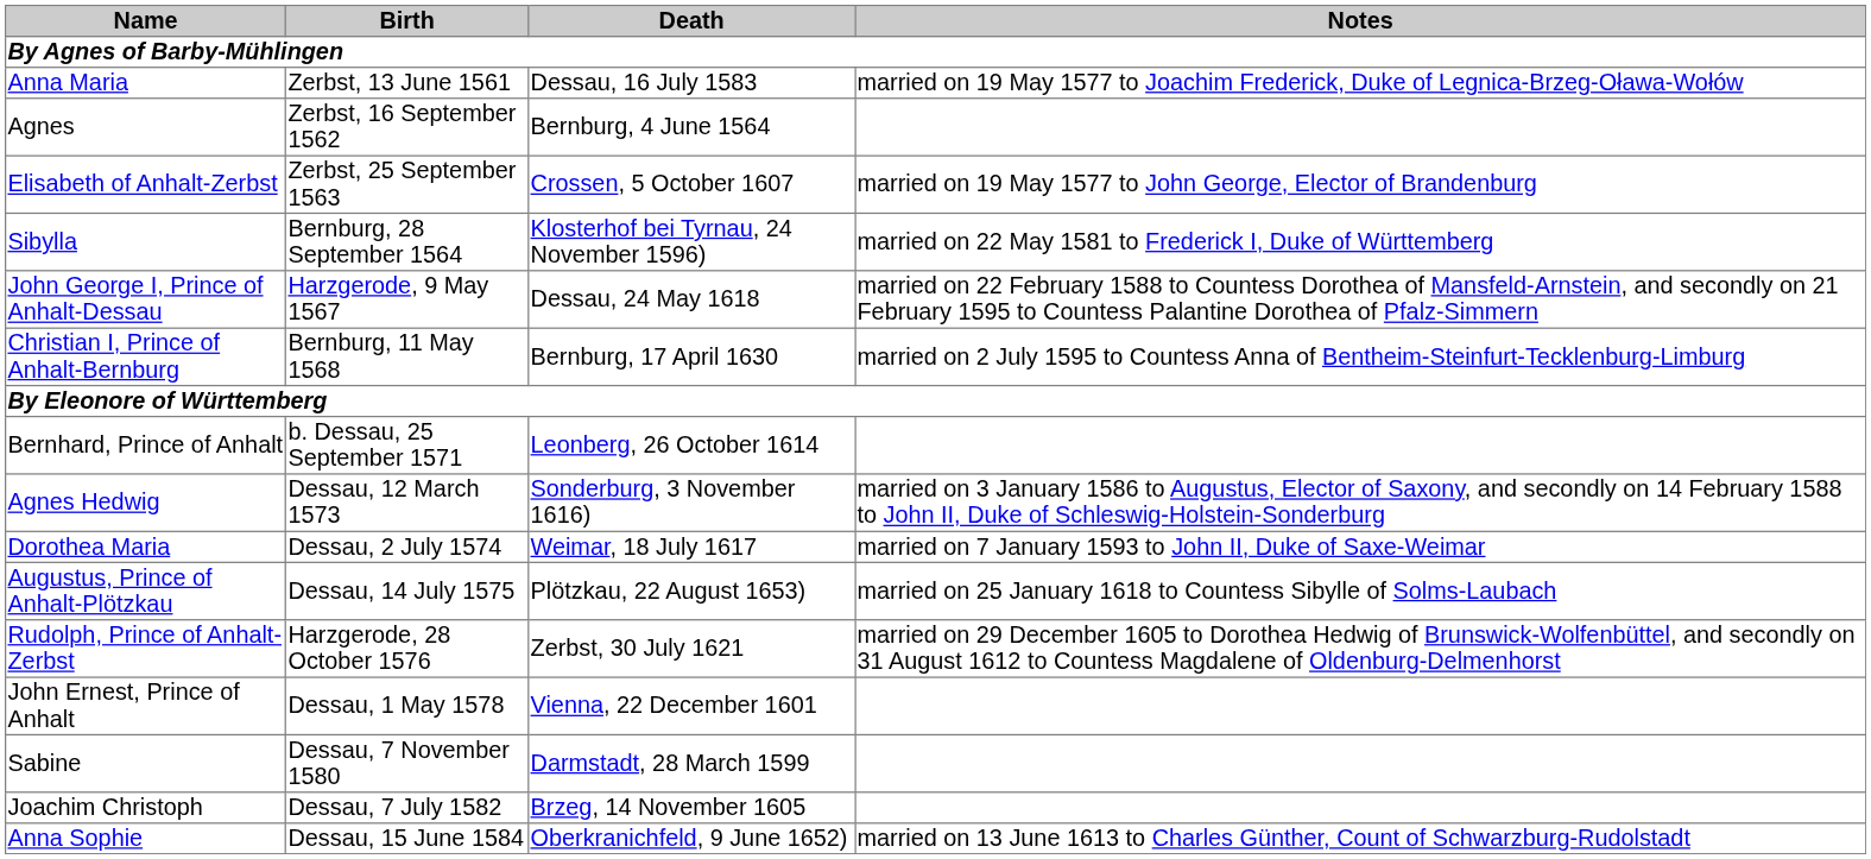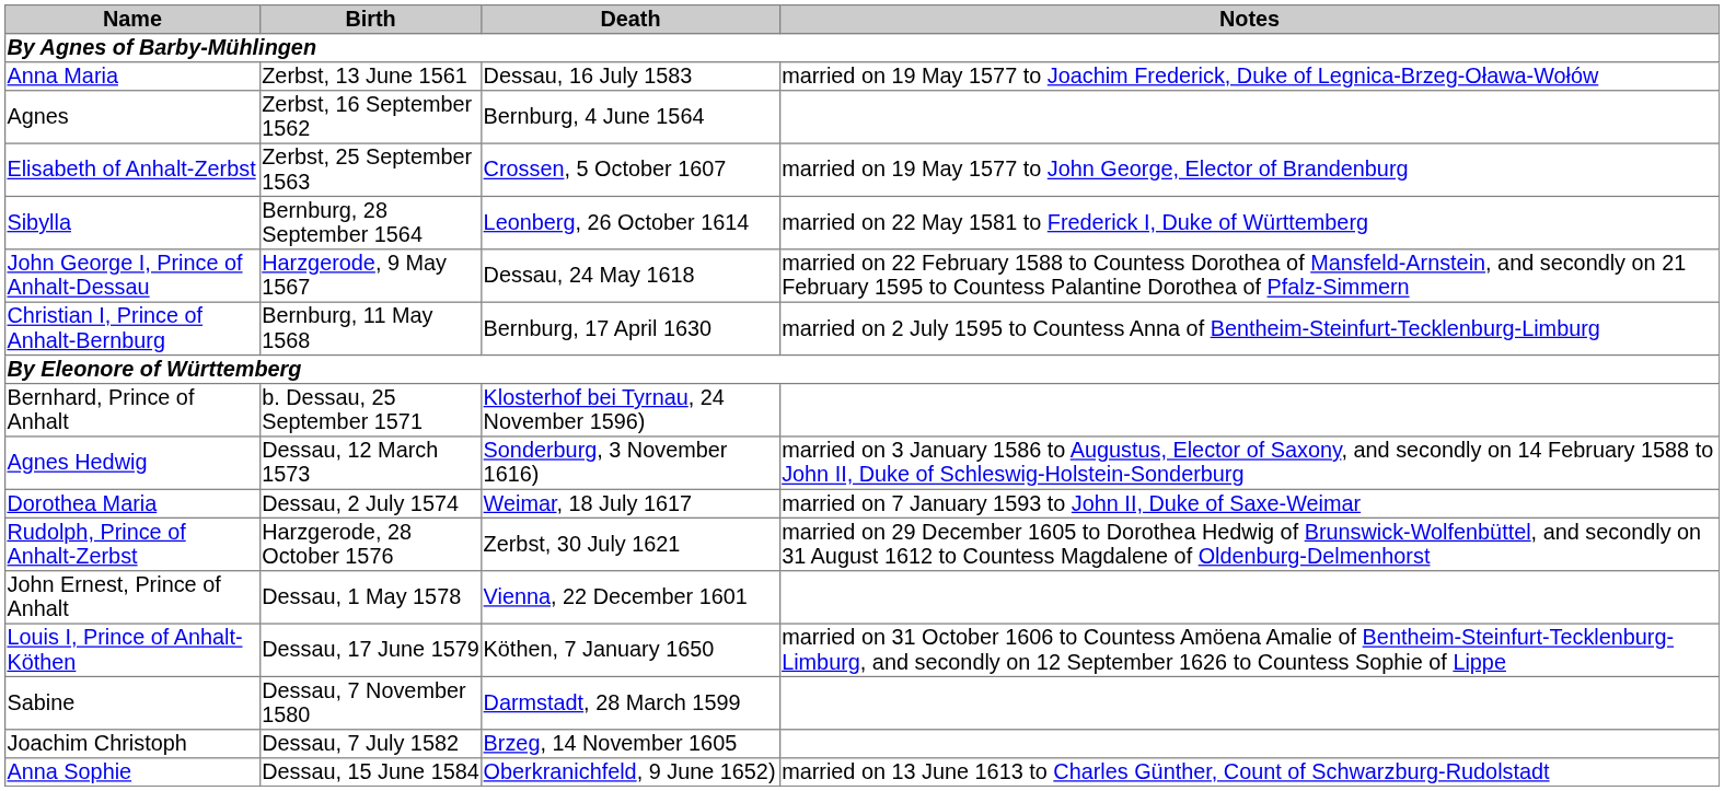Sibylla | Death: Klosterhof bei Tyrnau, 24 November 1596) -> Leonberg, 26 October 1614
Bernhard, Prince of Anhalt | Death: Leonberg, 26 October 1614 -> Klosterhof bei Tyrnau, 24 November 1596)
- row: Augustus, Prince of Anhalt-Plötzkau | Dessau, 14 July 1575 | Plötzkau, 22 August 1653) | married on 25 January 1618 to Countess Sibylle of Solms-Laubach
+ row: Louis I, Prince of Anhalt-Köthen | Dessau, 17 June 1579 | Köthen, 7 January 1650 | married on 31 October 1606 to Countess Amöena Amalie of Bentheim-Steinfurt-Tecklenburg-Limburg, and secondly on 12 September 1626 to Countess Sophie of Lippe
